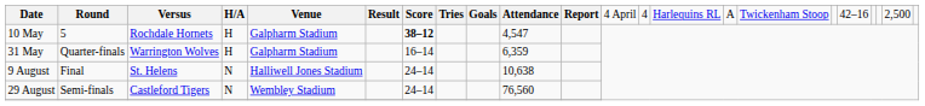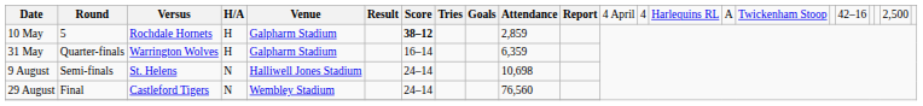10 May | column 10: 4,547 -> 2,859
9 August | column 2: Final -> Semi-finals
9 August | column 10: 10,638 -> 10,698
29 August | column 2: Semi-finals -> Final
